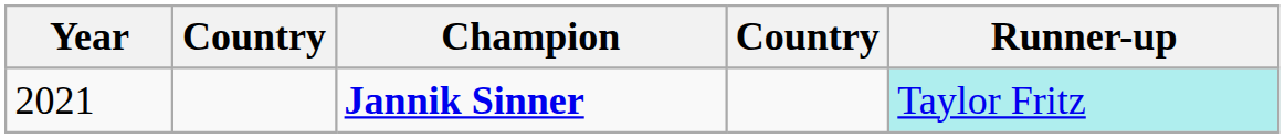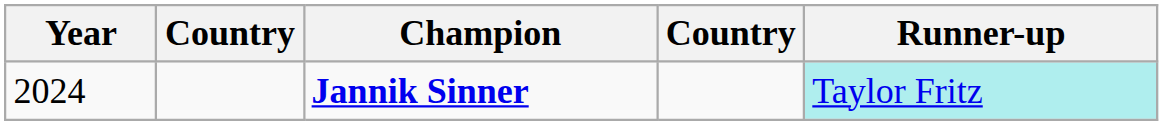Jannik Sinner | Year: 2021 -> 2024
